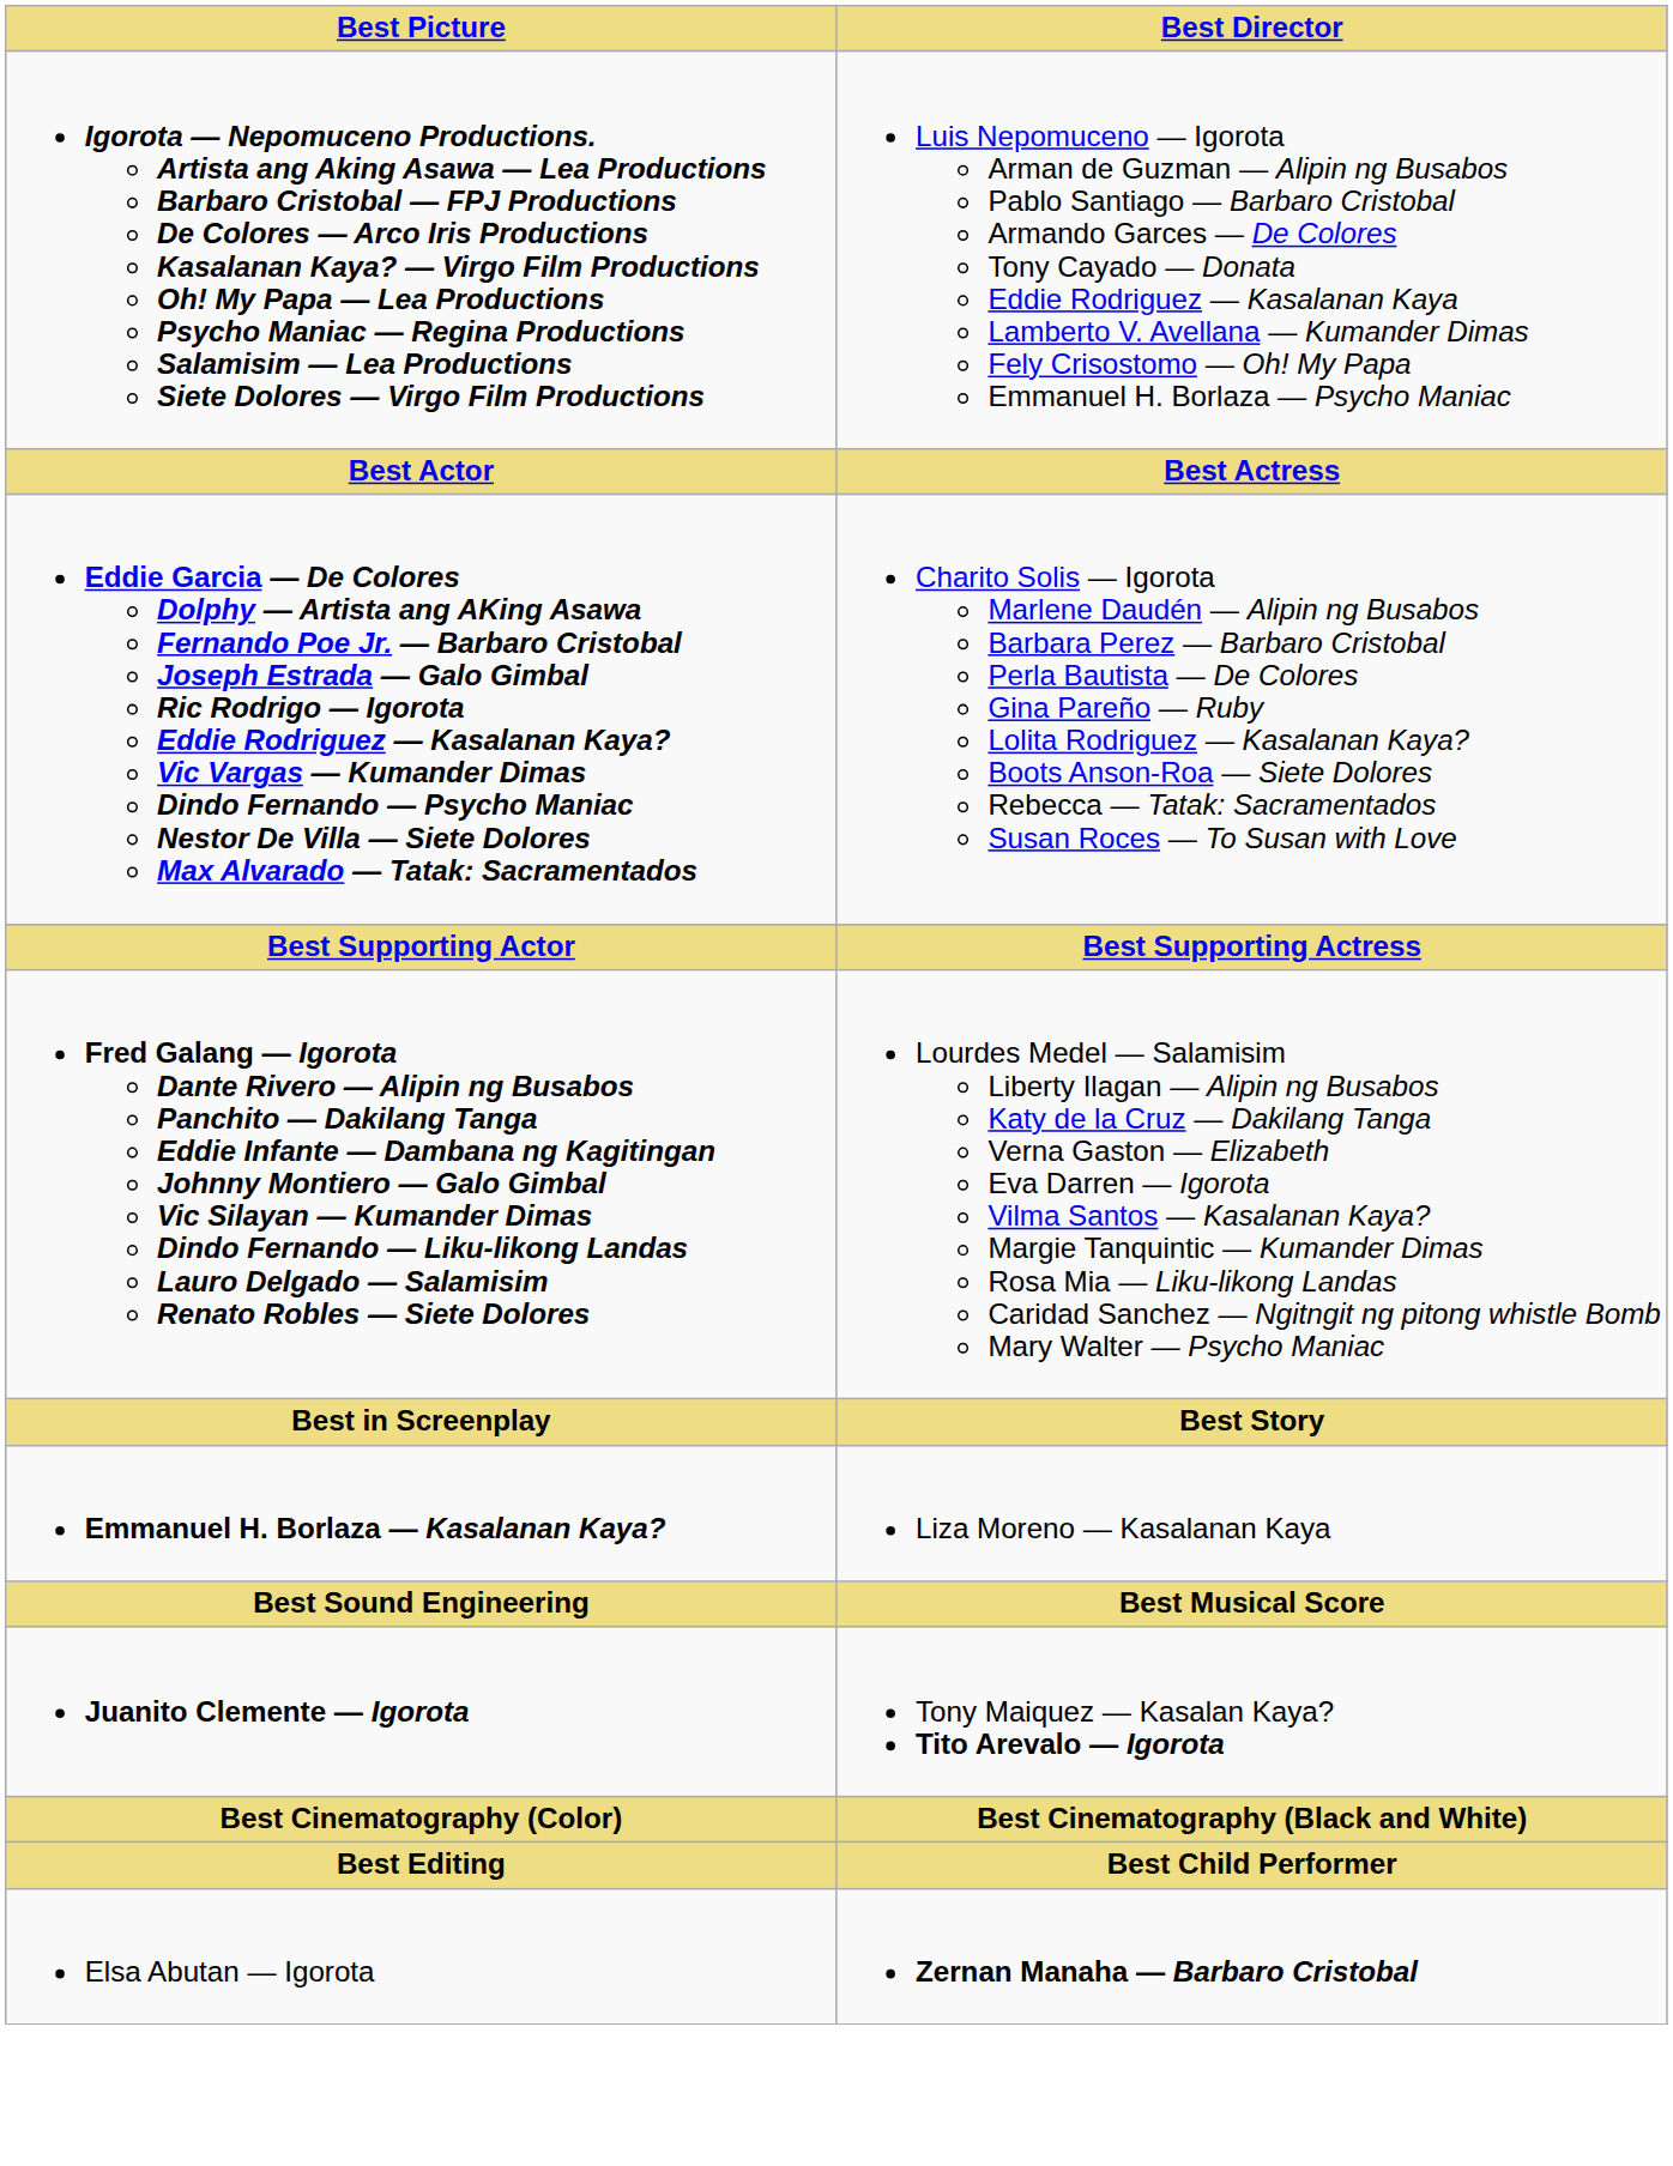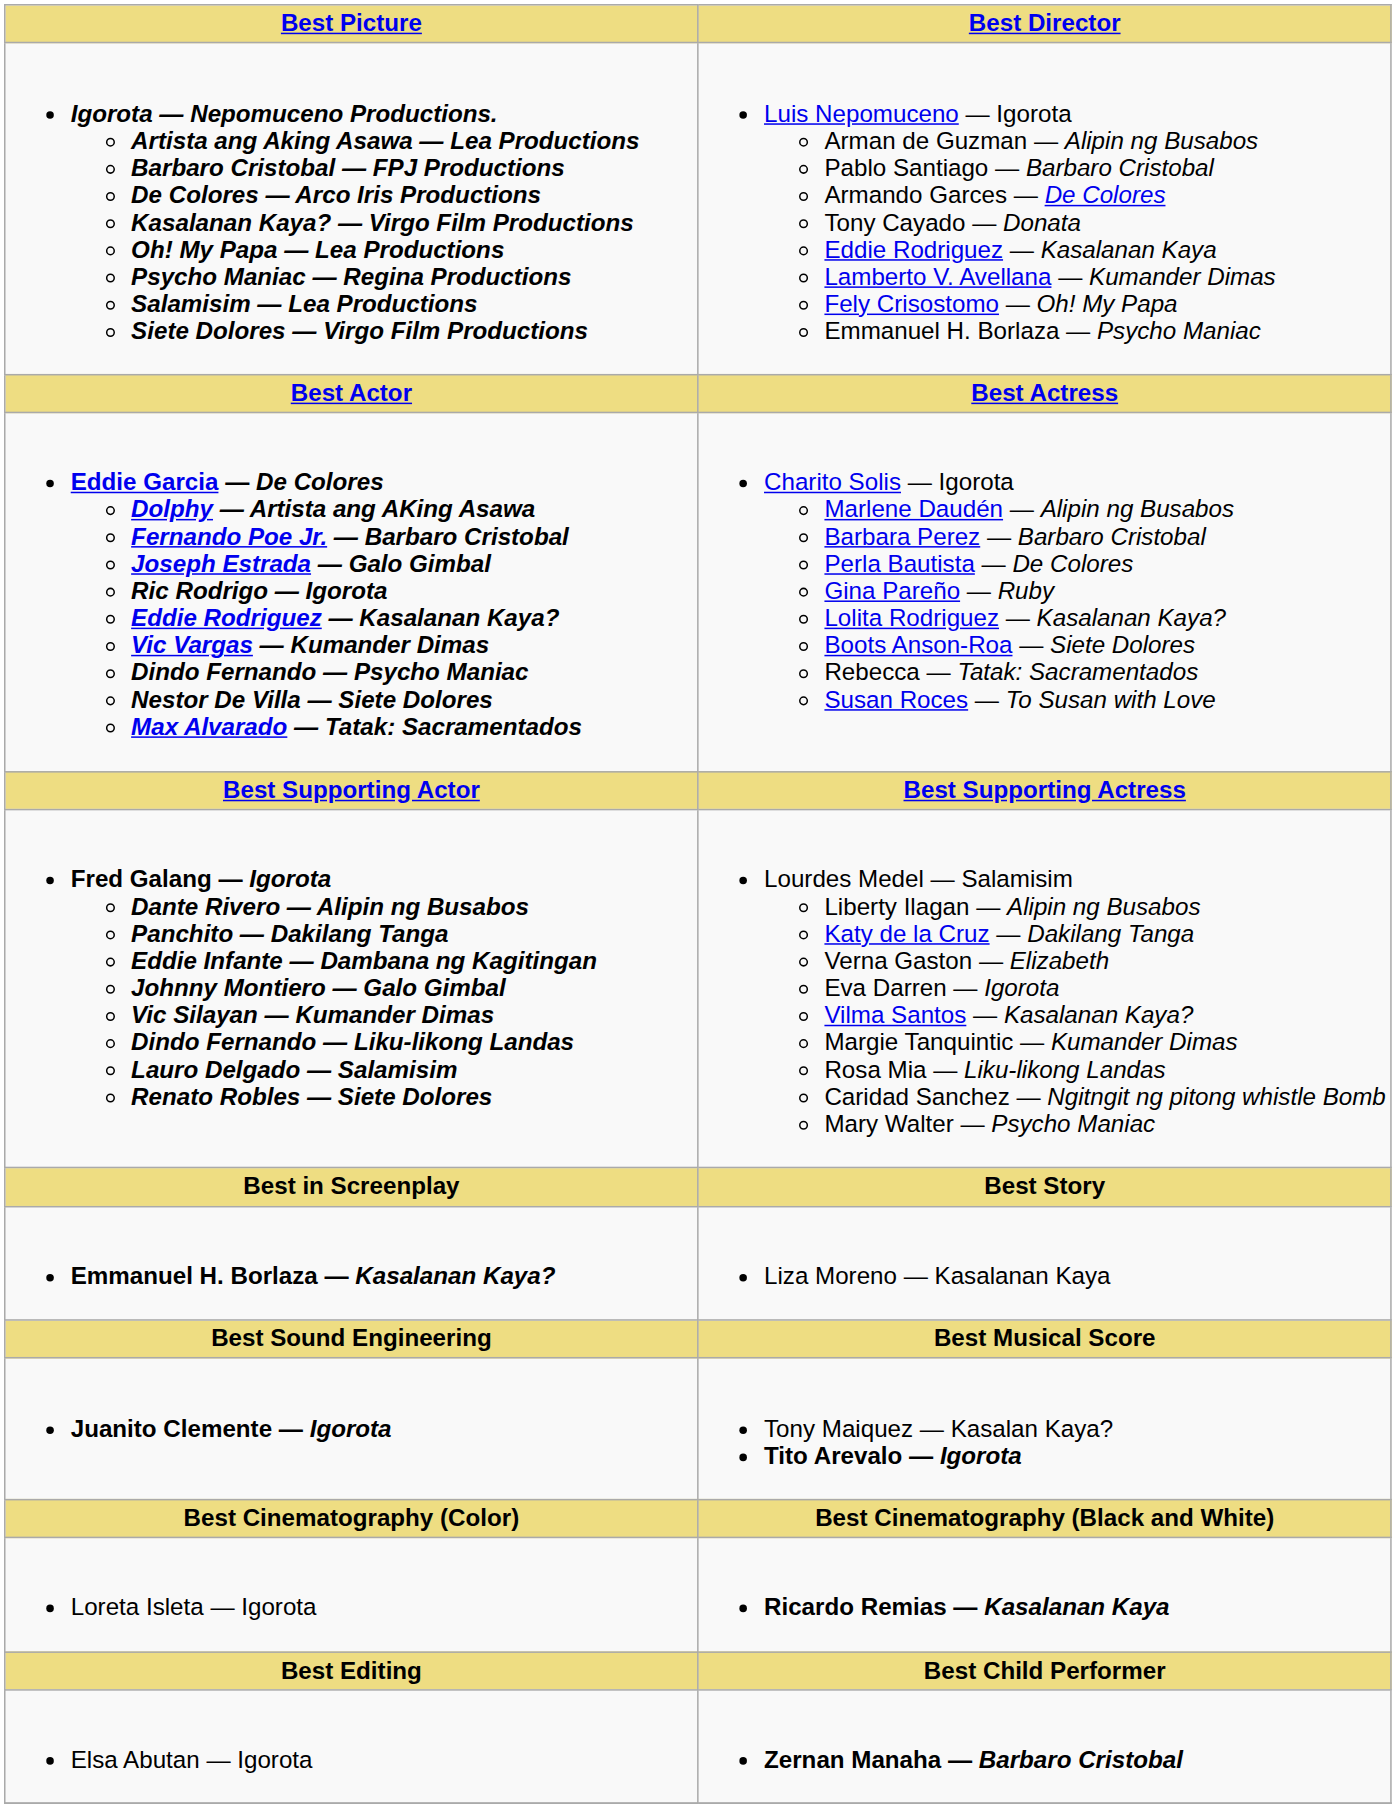+ row: Loreta Isleta — Igorota | Ricardo Remias — Kasalanan Kaya
